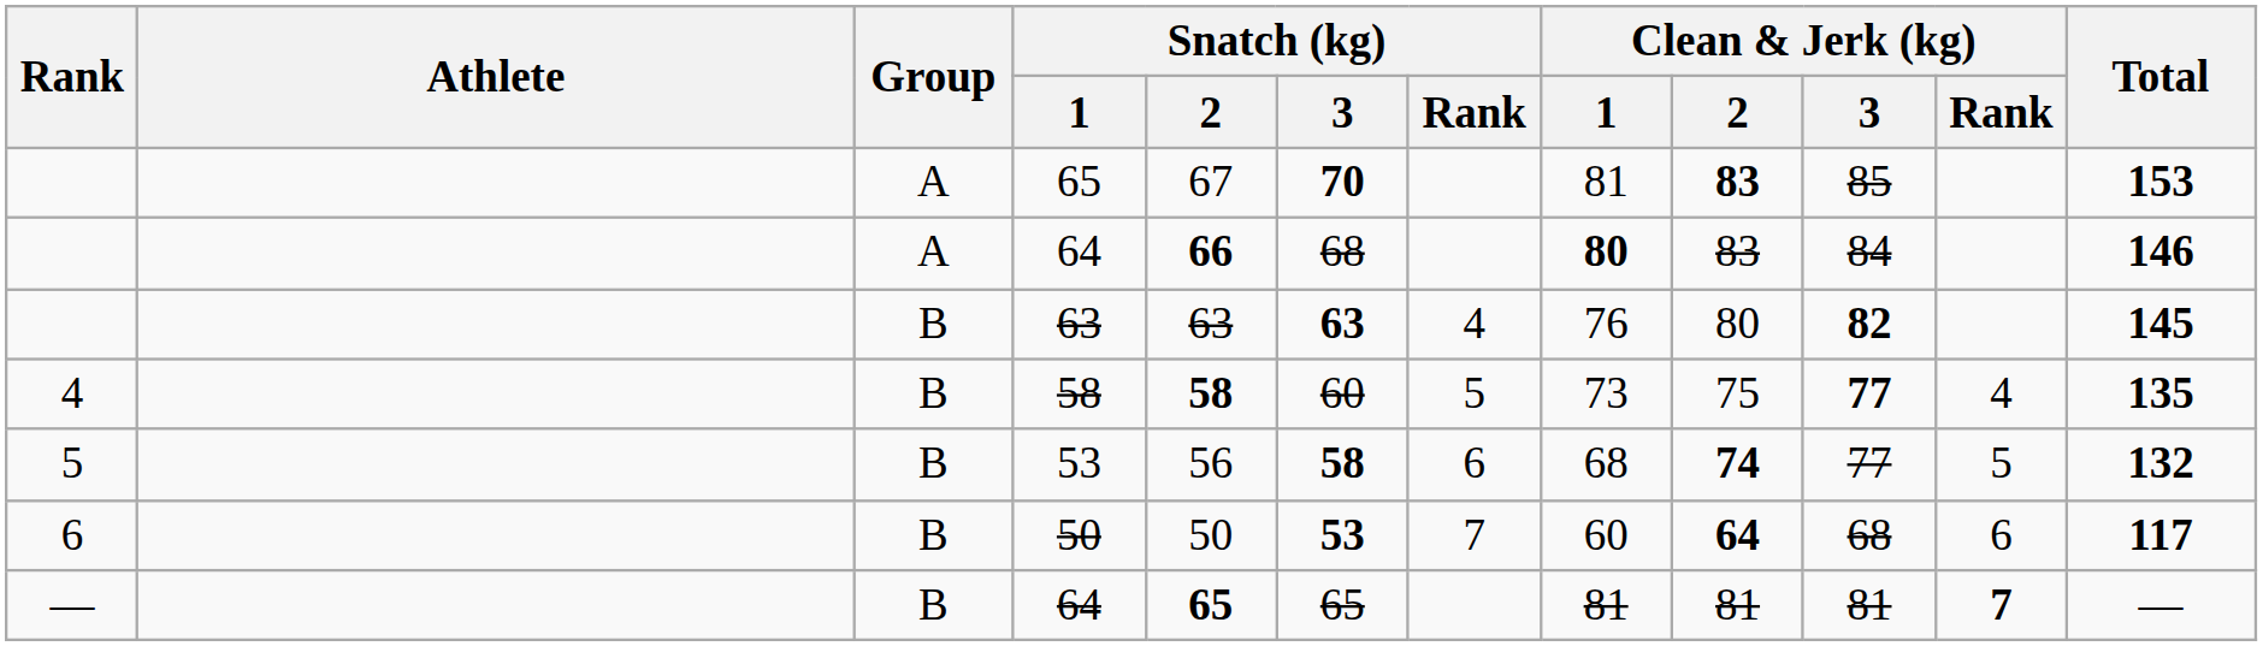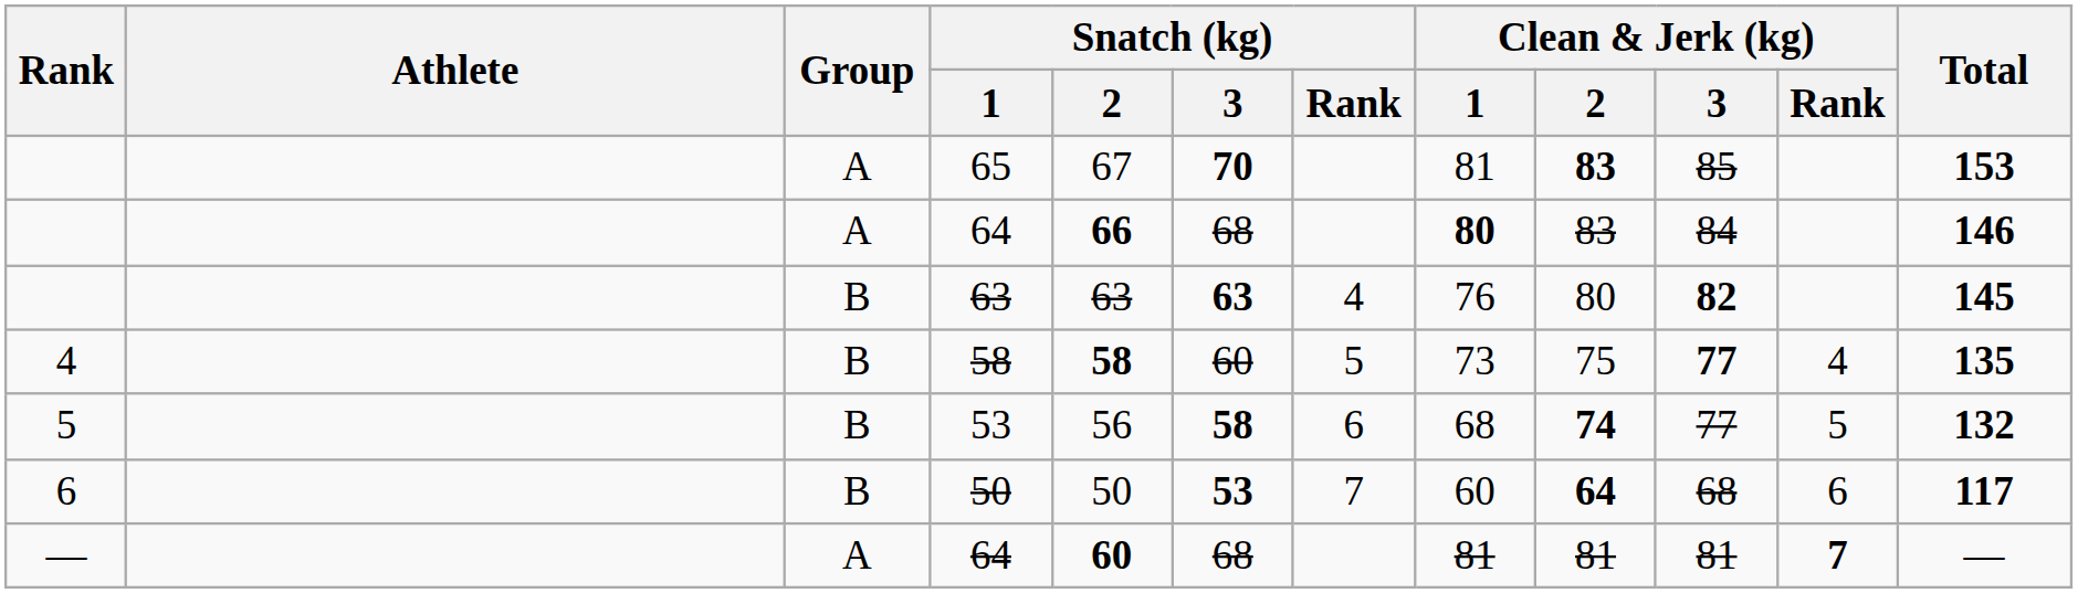— / 64 | Group: B -> A
— / 64 | Snatch (kg) / 2: 65 -> 60
— / 64 | Snatch (kg) / 3: 65 -> 68
